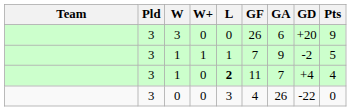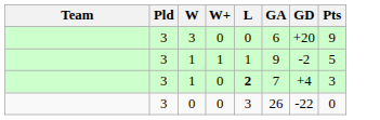- column: GF | 26 | 7 | 11 | 4
1 / 0 | Pts: 4 -> 3
